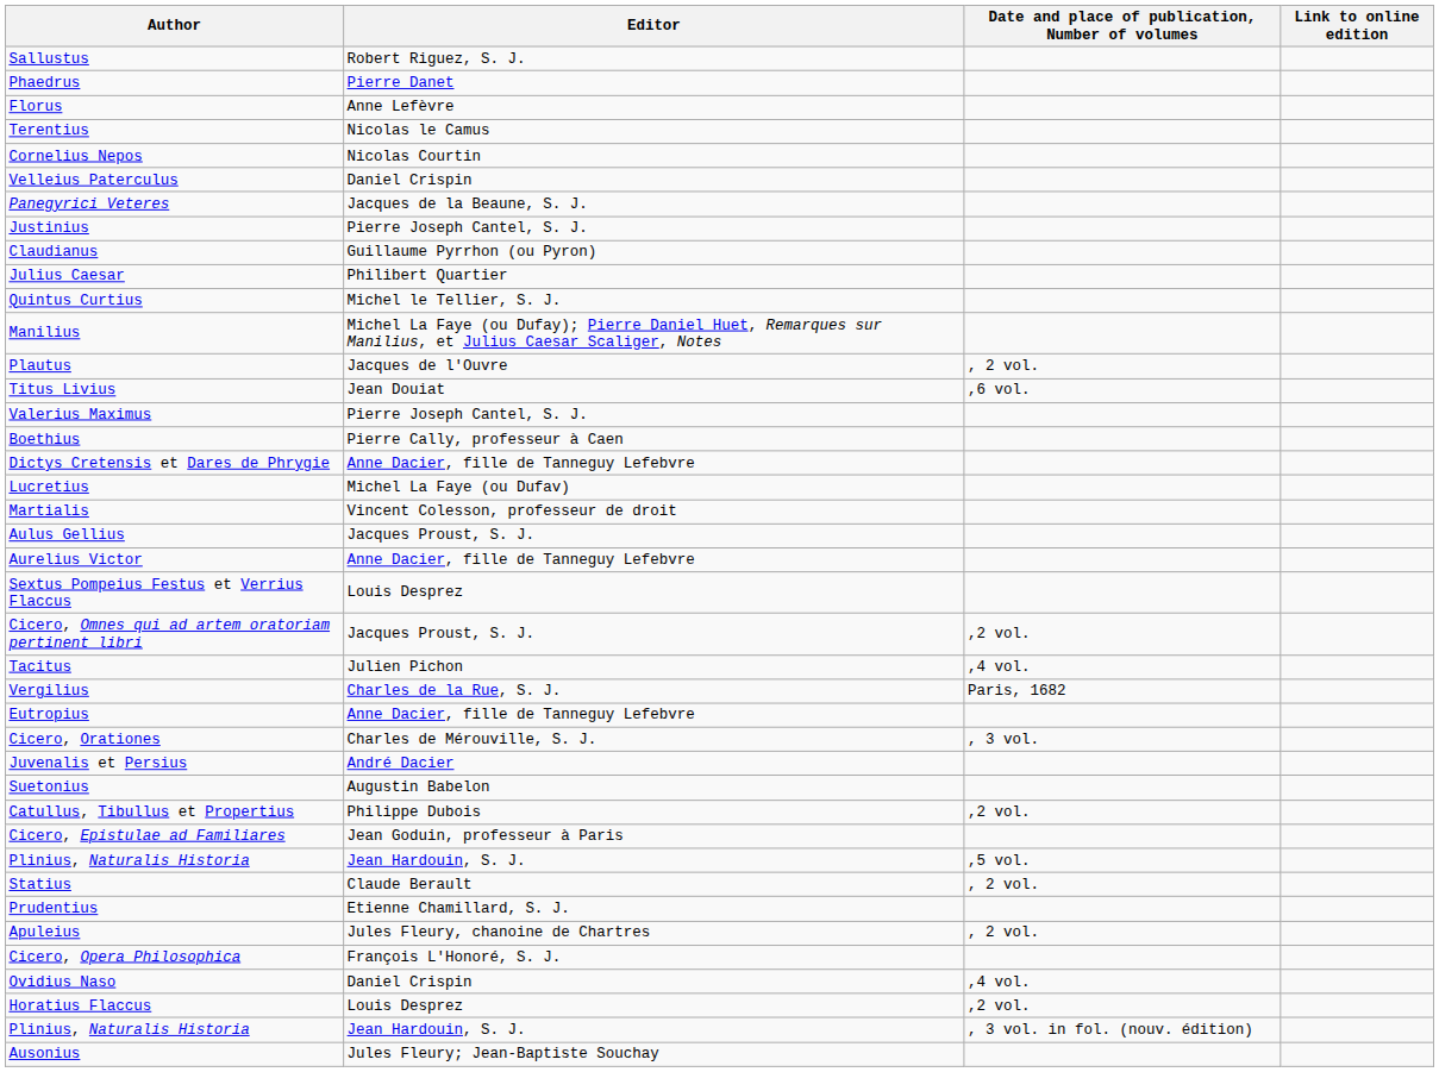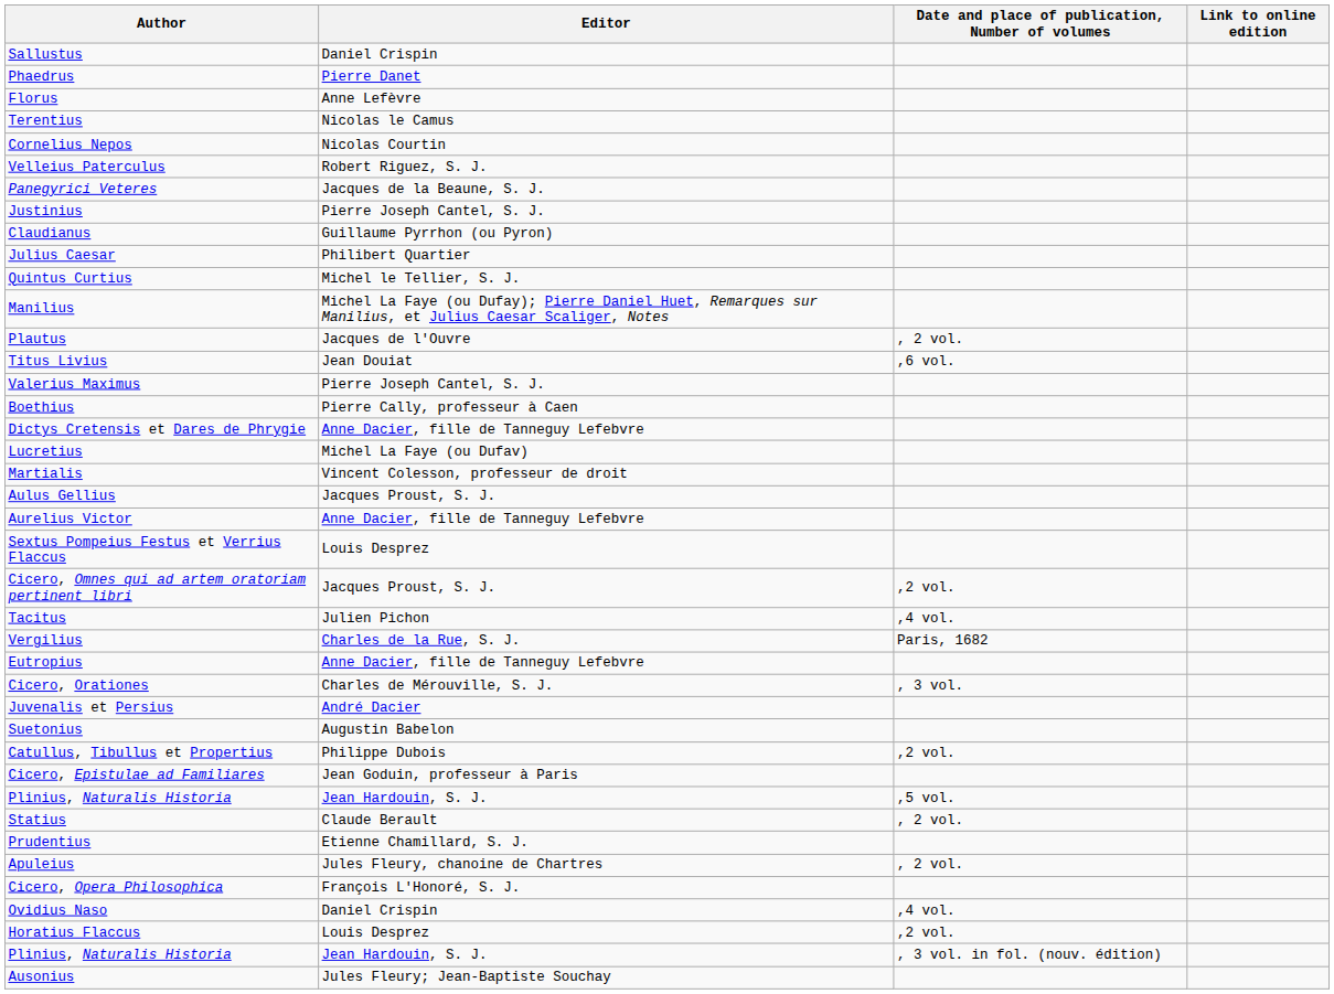Sallustus | Editor: Robert Riguez, S. J. -> Daniel Crispin
Velleius Paterculus | Editor: Daniel Crispin -> Robert Riguez, S. J.
